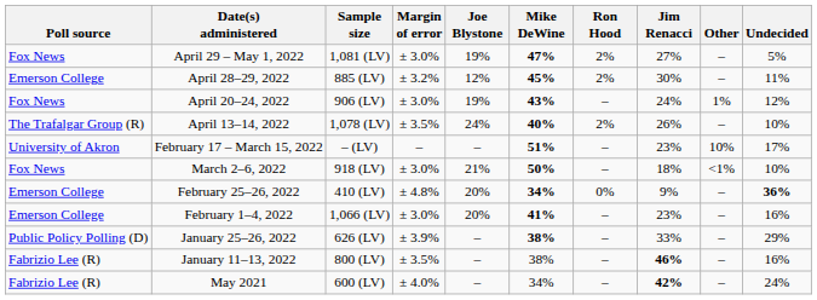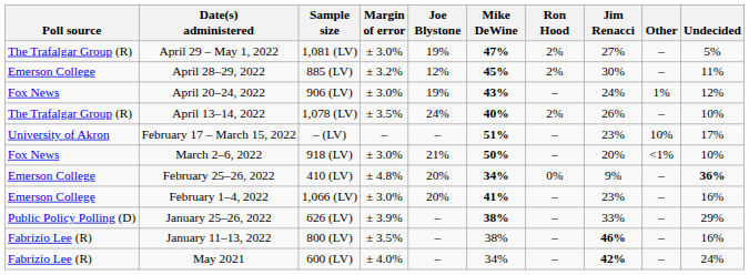April 29 – May 1, 2022 | Poll source: Fox News -> The Trafalgar Group (R)
March 2–6, 2022 | Jim Renacci: 18% -> 20%
